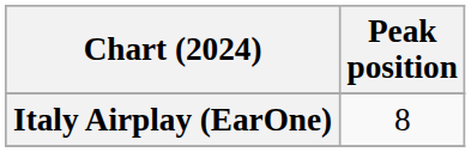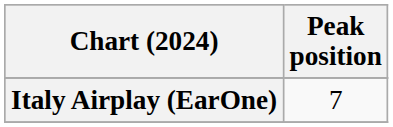Italy Airplay (EarOne) | Peak position: 8 -> 7
